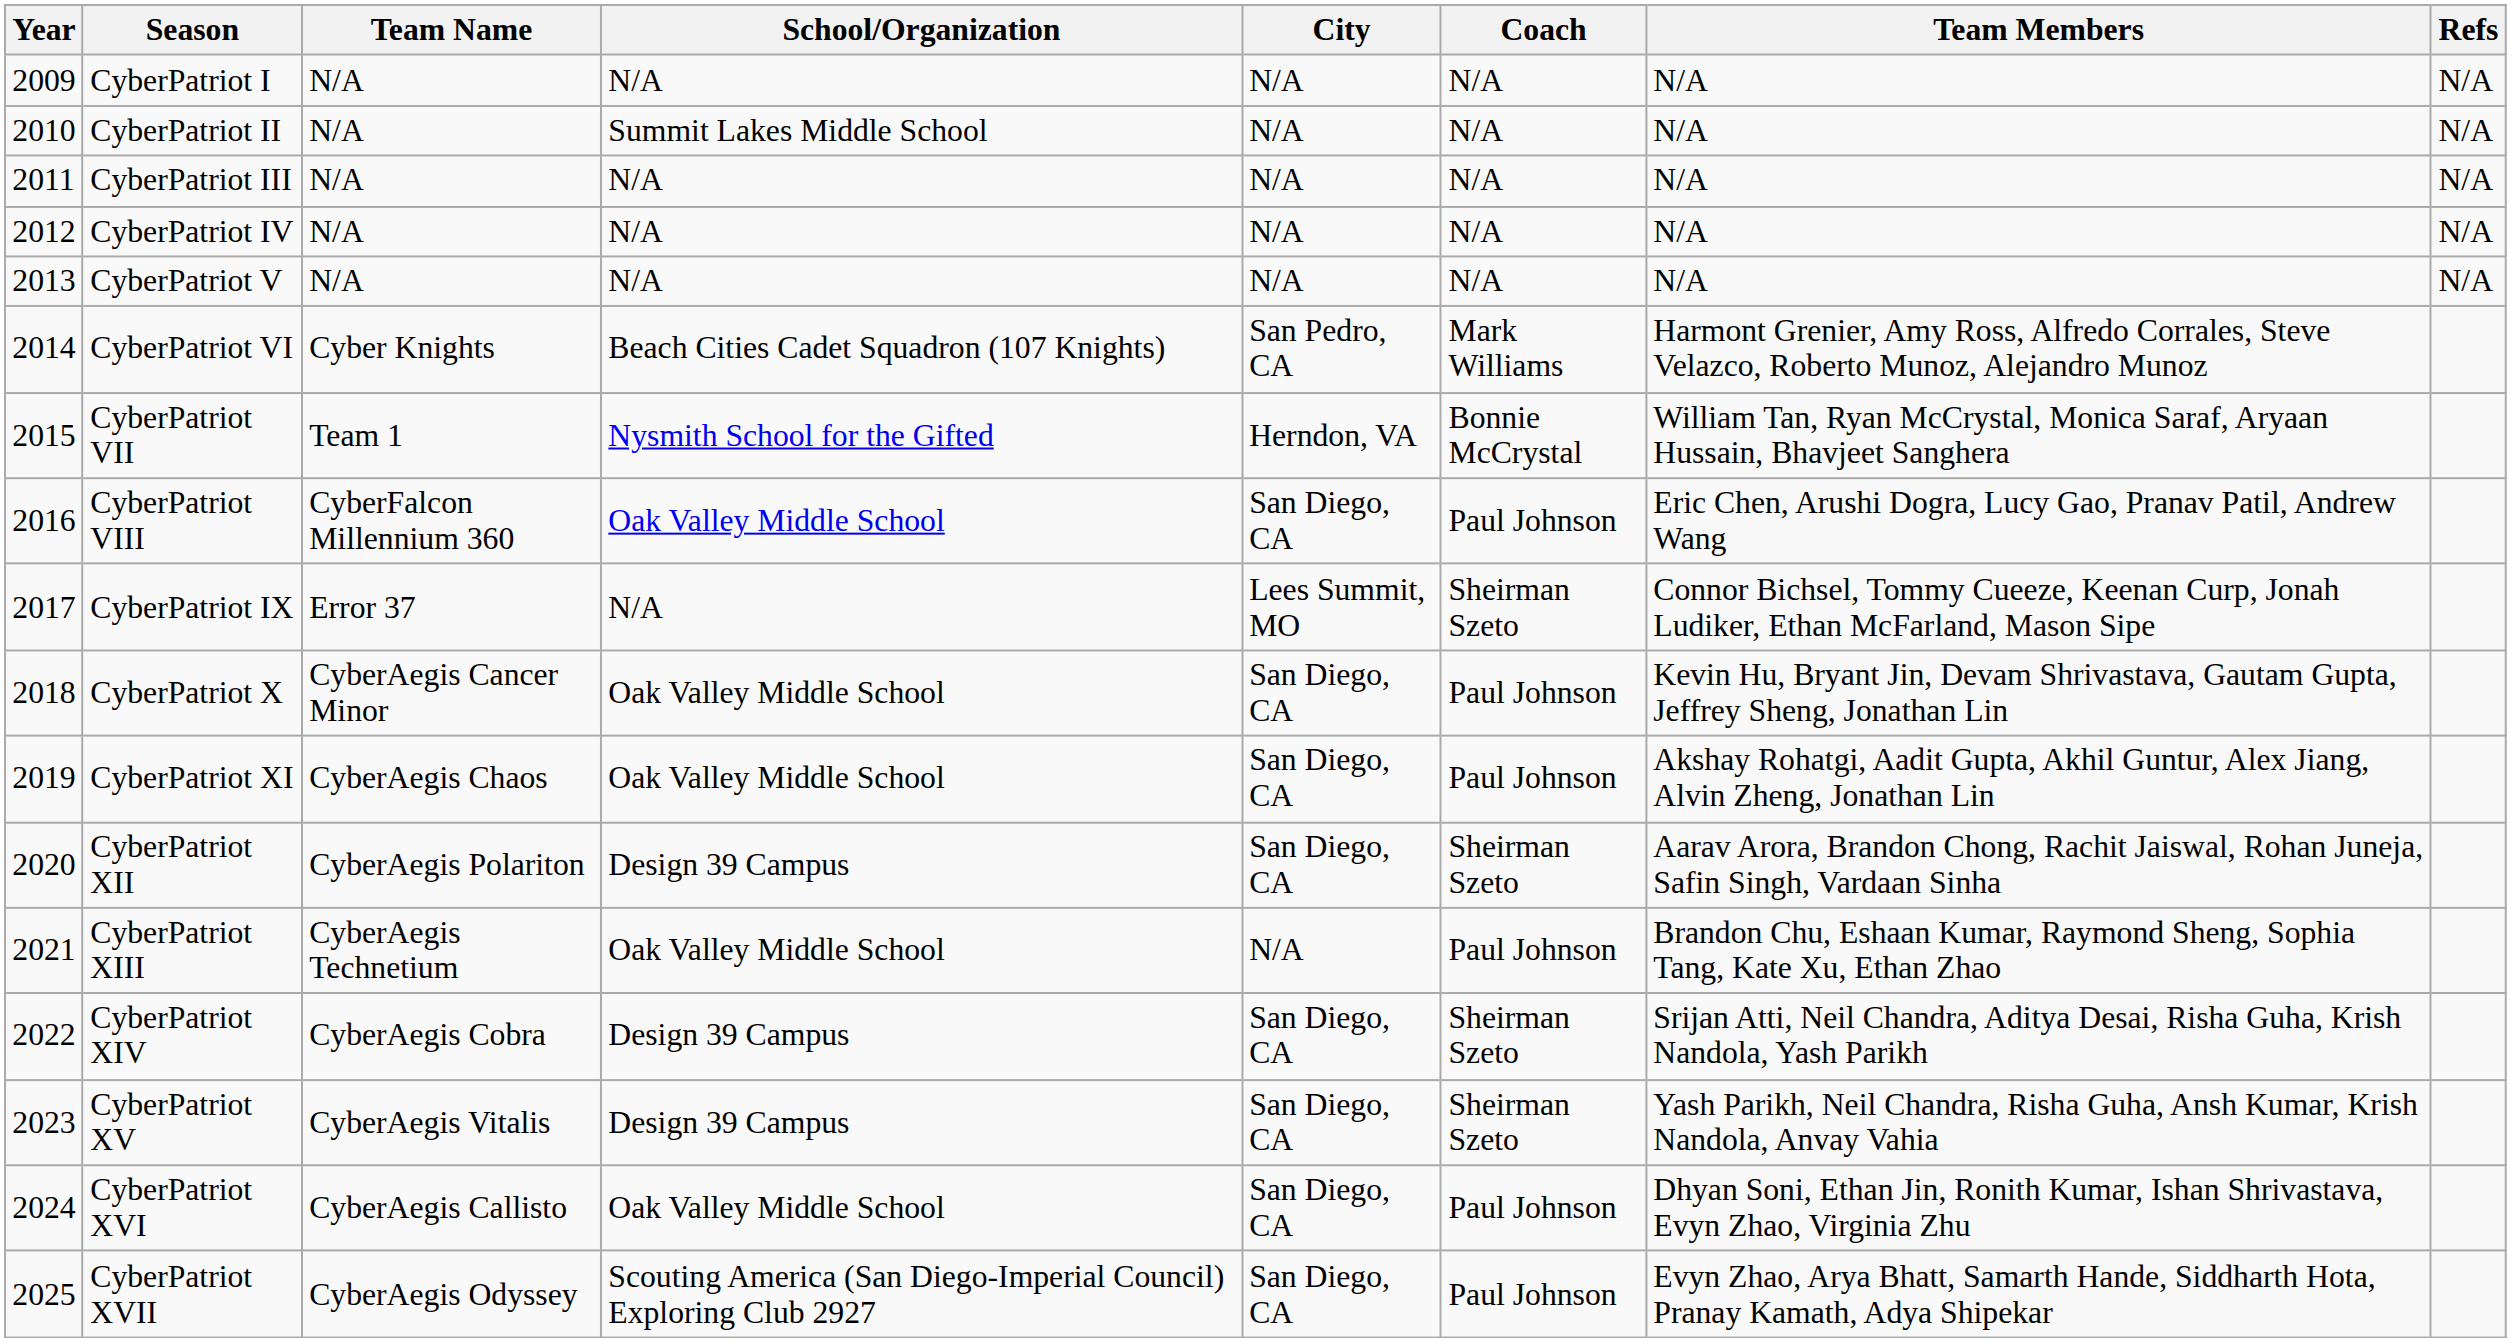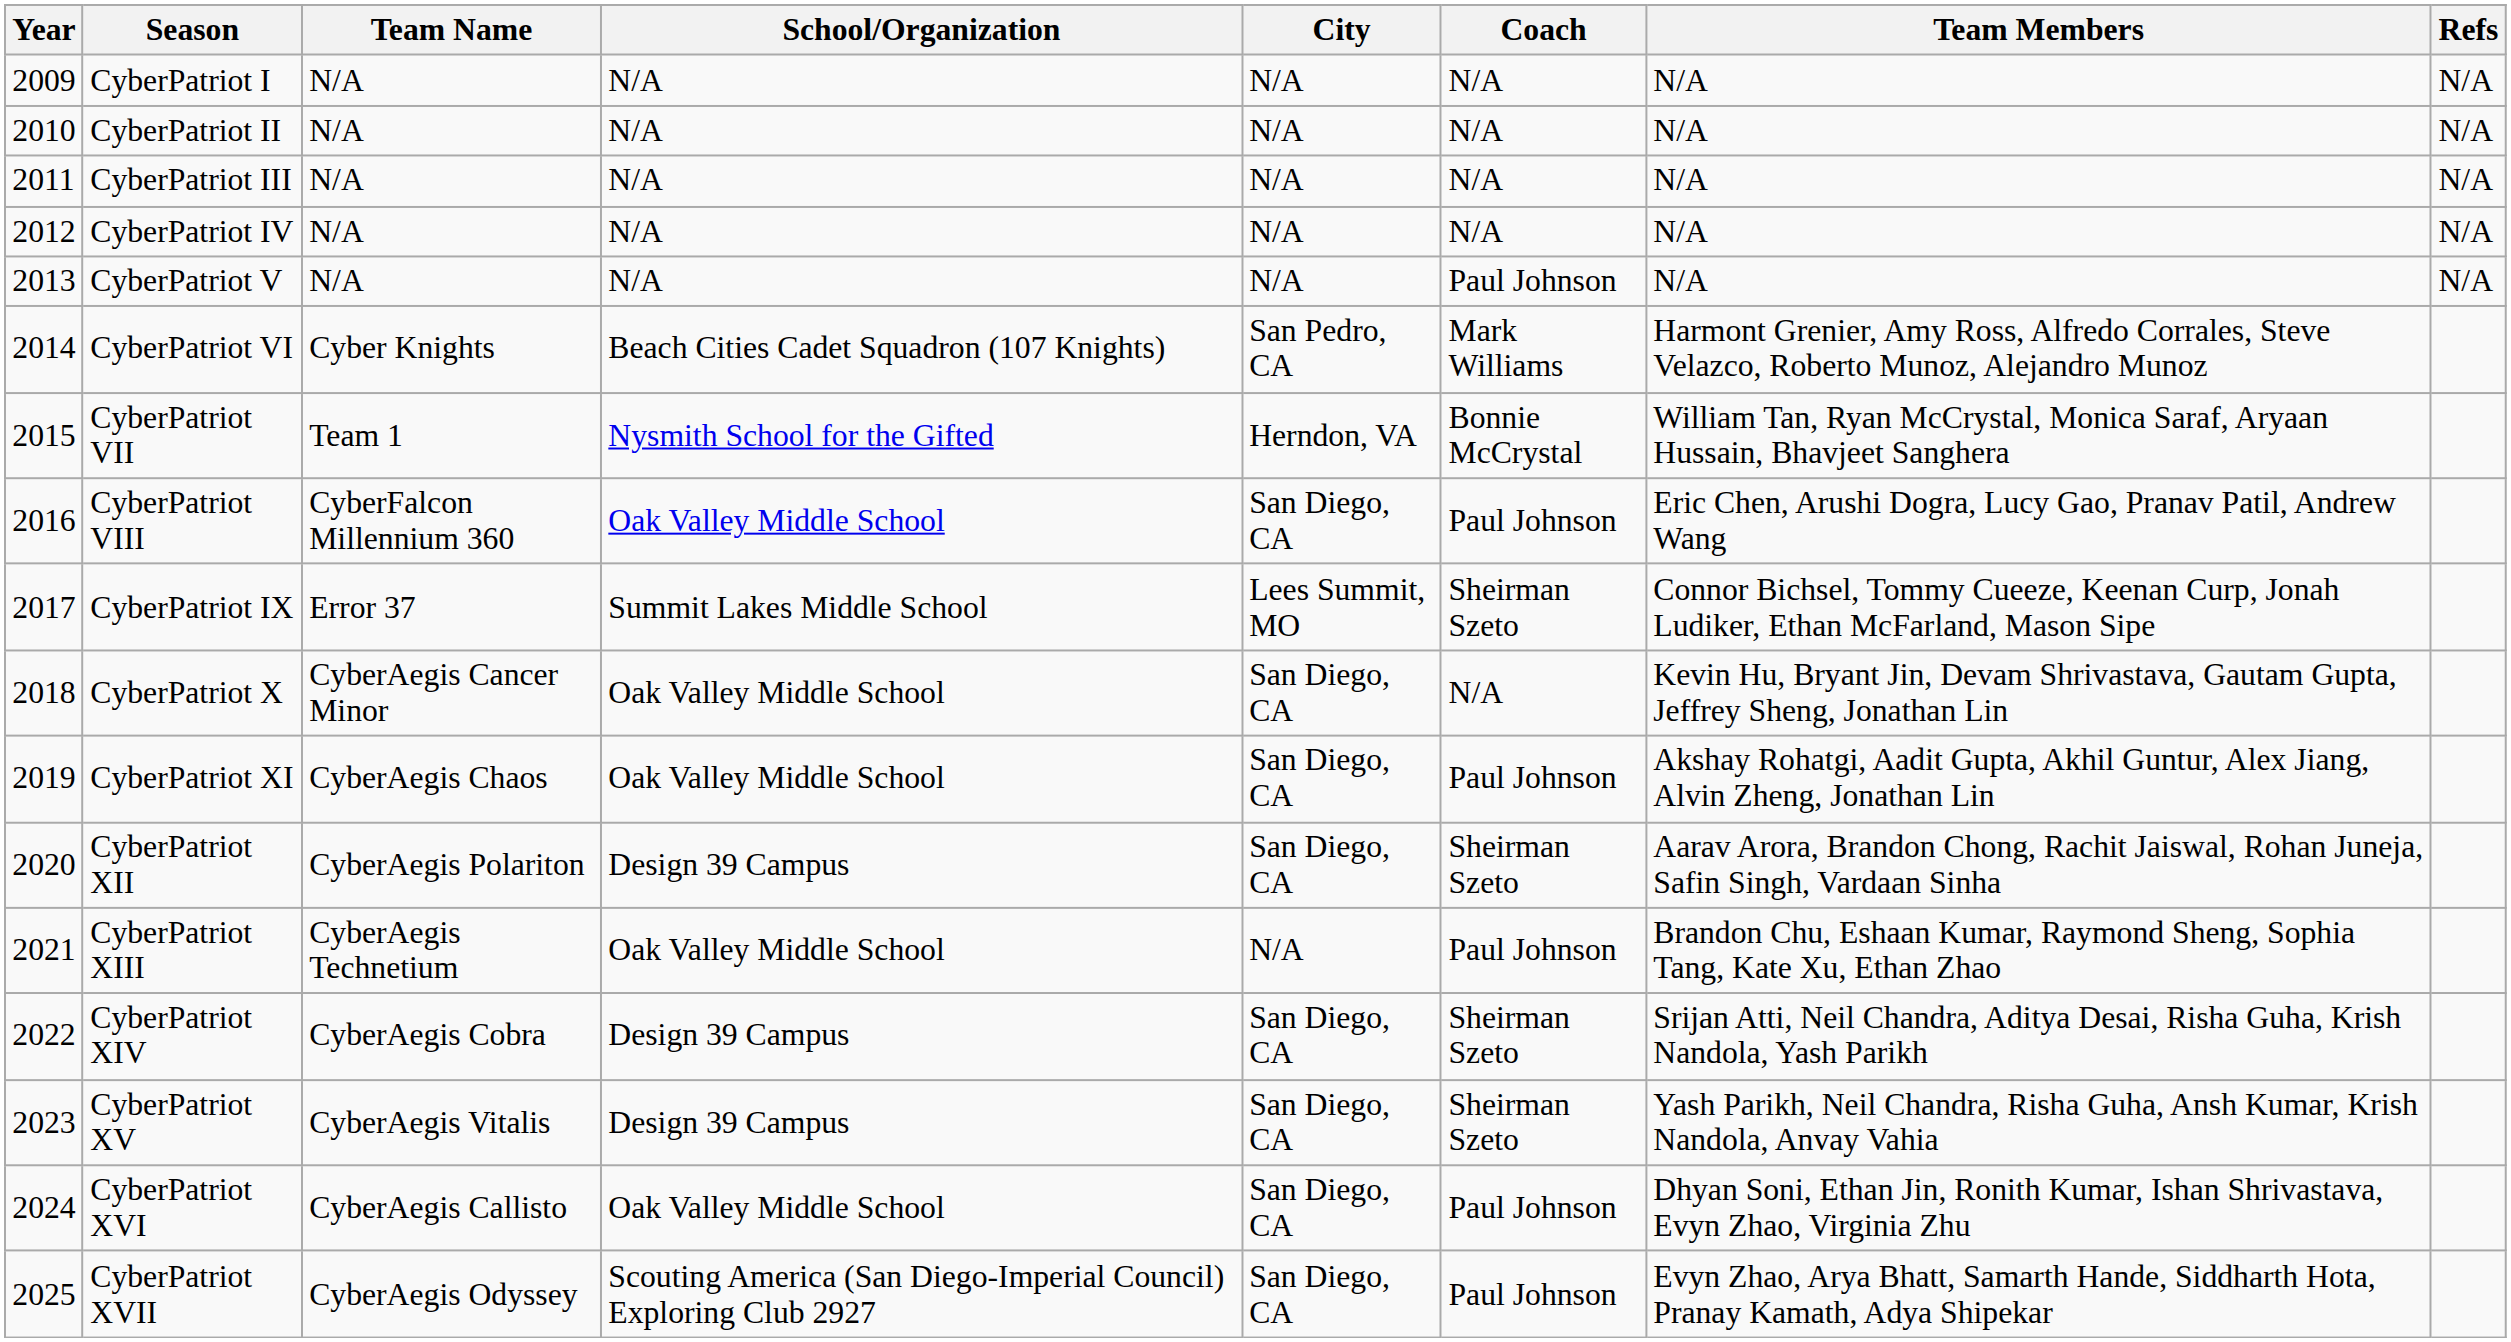CyberPatriot II | School/Organization: Summit Lakes Middle School -> N/A
CyberPatriot V | Coach: N/A -> Paul Johnson
CyberPatriot IX | School/Organization: N/A -> Summit Lakes Middle School
CyberPatriot X | Coach: Paul Johnson -> N/A
